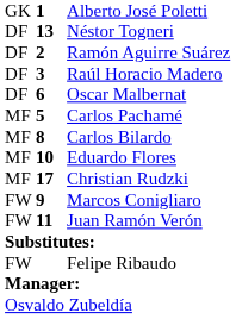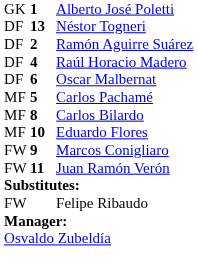Raúl Horacio Madero | column 2: 3 -> 4
- row: MF | 17 | Christian Rudzki
